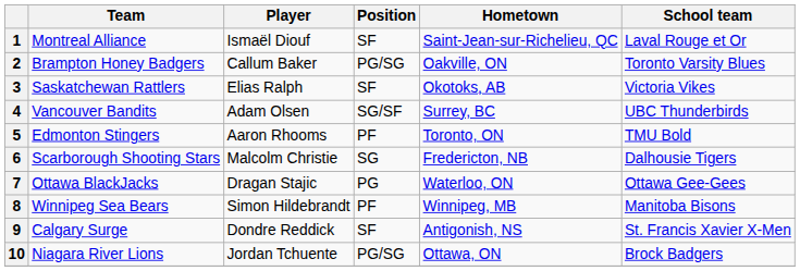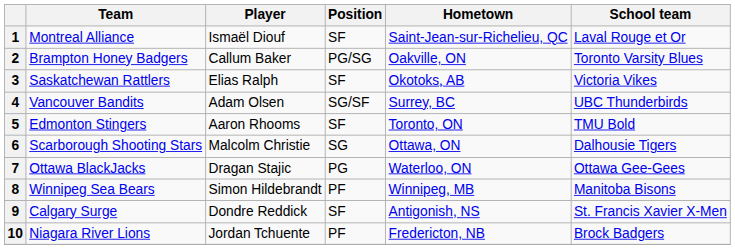5 | Position: PF -> SF
6 | Hometown: Fredericton, NB -> Ottawa, ON
10 | Position: PG/SG -> PF
10 | Hometown: Ottawa, ON -> Fredericton, NB
